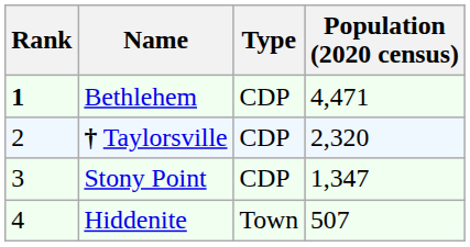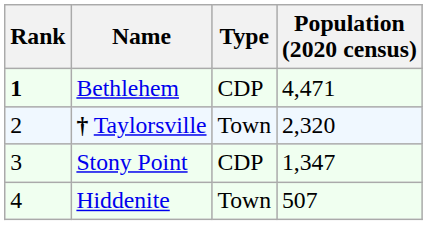† Taylorsville | Type: CDP -> Town
